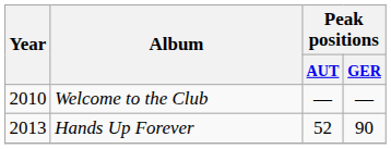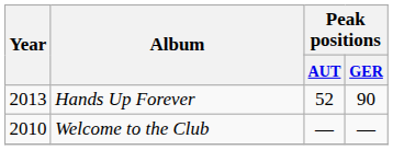rows swapped: Welcome to the Club <-> Hands Up Forever
